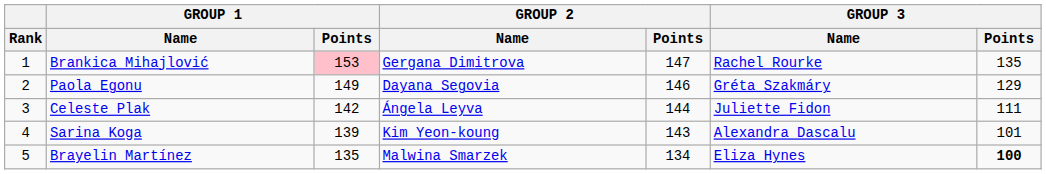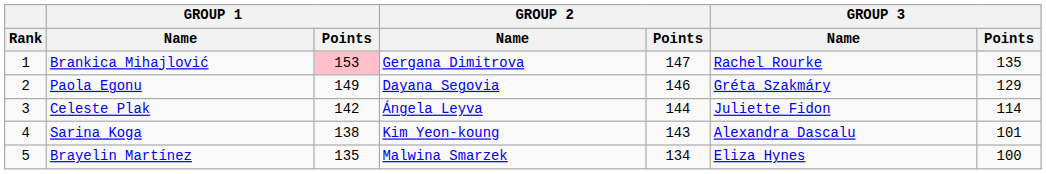Celeste Plak | GROUP 3 / Points: 111 -> 114
Sarina Koga | GROUP 1 / Points: 139 -> 138
Brayelin Martínez | GROUP 3 / Points: bold -> normal
